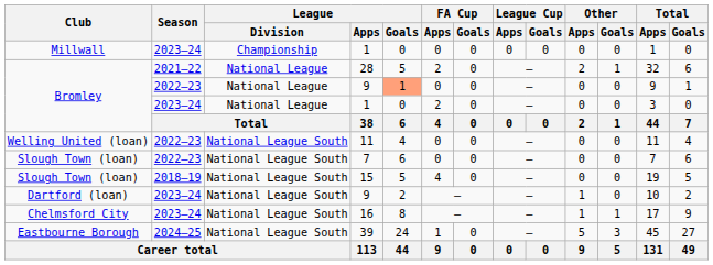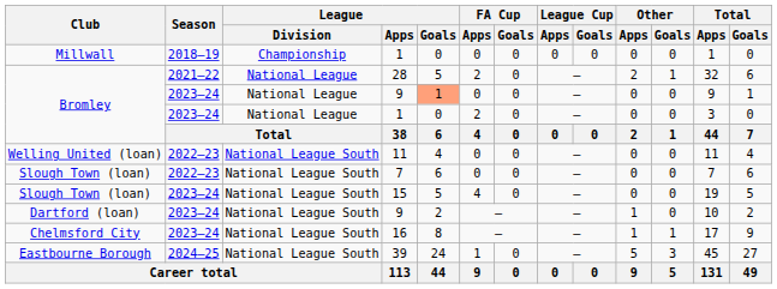Millwall / 1 | Season: 2023–24 -> 2018–19
Bromley / 9 | Season: 2022–23 -> 2023–24
15 | Season: 2018–19 -> 2023–24
